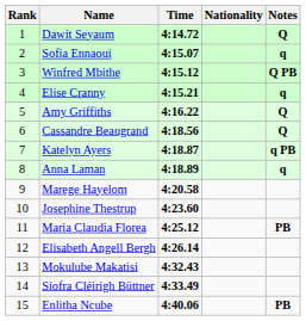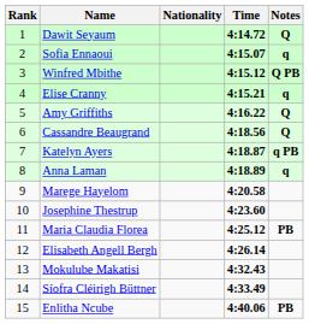columns swapped: Nationality <-> Time
